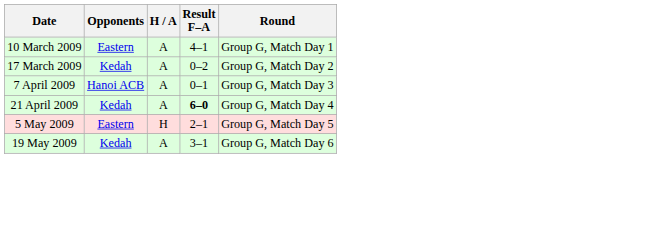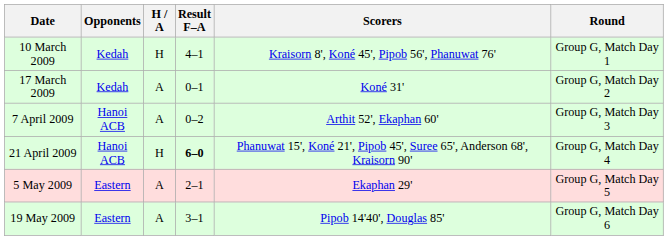+ column: Scorers | Kraisorn 8', Koné 45', Pipob 56', Phanuwat 76' | Koné 31' | Arthit 52', Ekaphan 60' | Phanuwat 15', Koné 21', Pipob 45', Suree 65', Anderson 68', Kraisorn 90' | Ekaphan 29' | Pipob 14'40', Douglas 85'
10 March 2009 | Opponents: Eastern -> Kedah
10 March 2009 | H / A: A -> H
17 March 2009 | Result F–A: 0–2 -> 0–1
7 April 2009 | Result F–A: 0–1 -> 0–2
21 April 2009 | Opponents: Kedah -> Hanoi ACB
21 April 2009 | H / A: A -> H
5 May 2009 | H / A: H -> A
19 May 2009 | Opponents: Kedah -> Eastern
